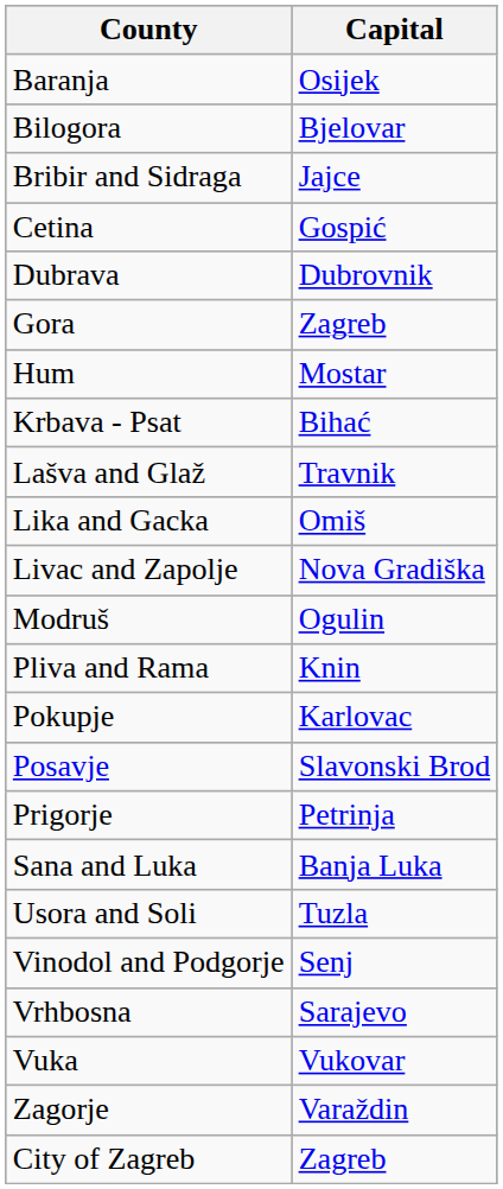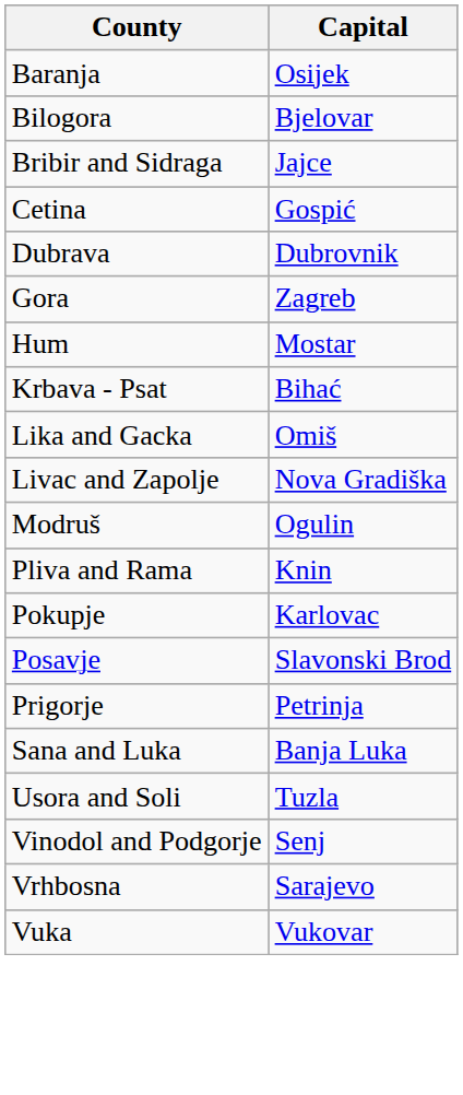- row: Lašva and Glaž | Travnik
- row: Zagorje | Varaždin
- row: City of Zagreb | Zagreb
